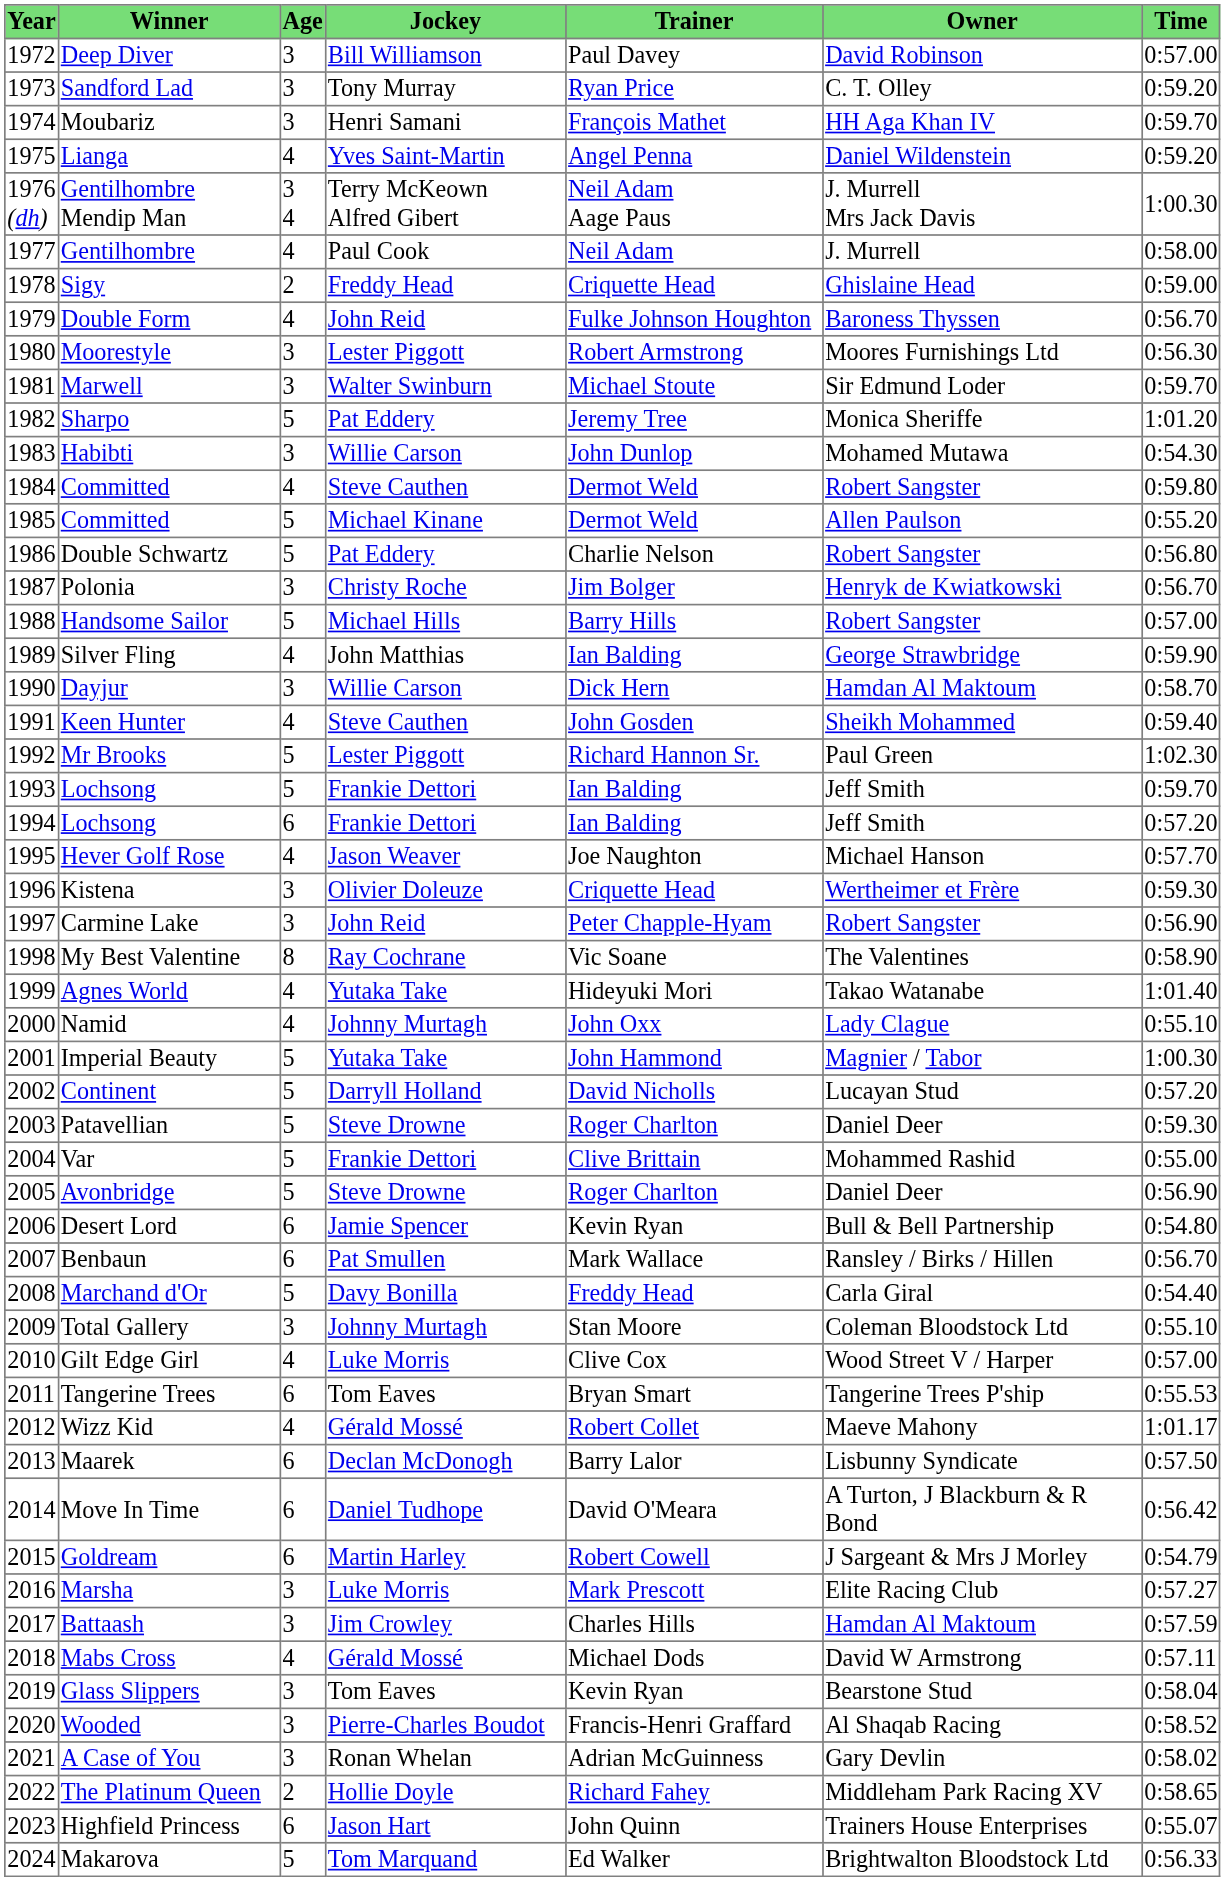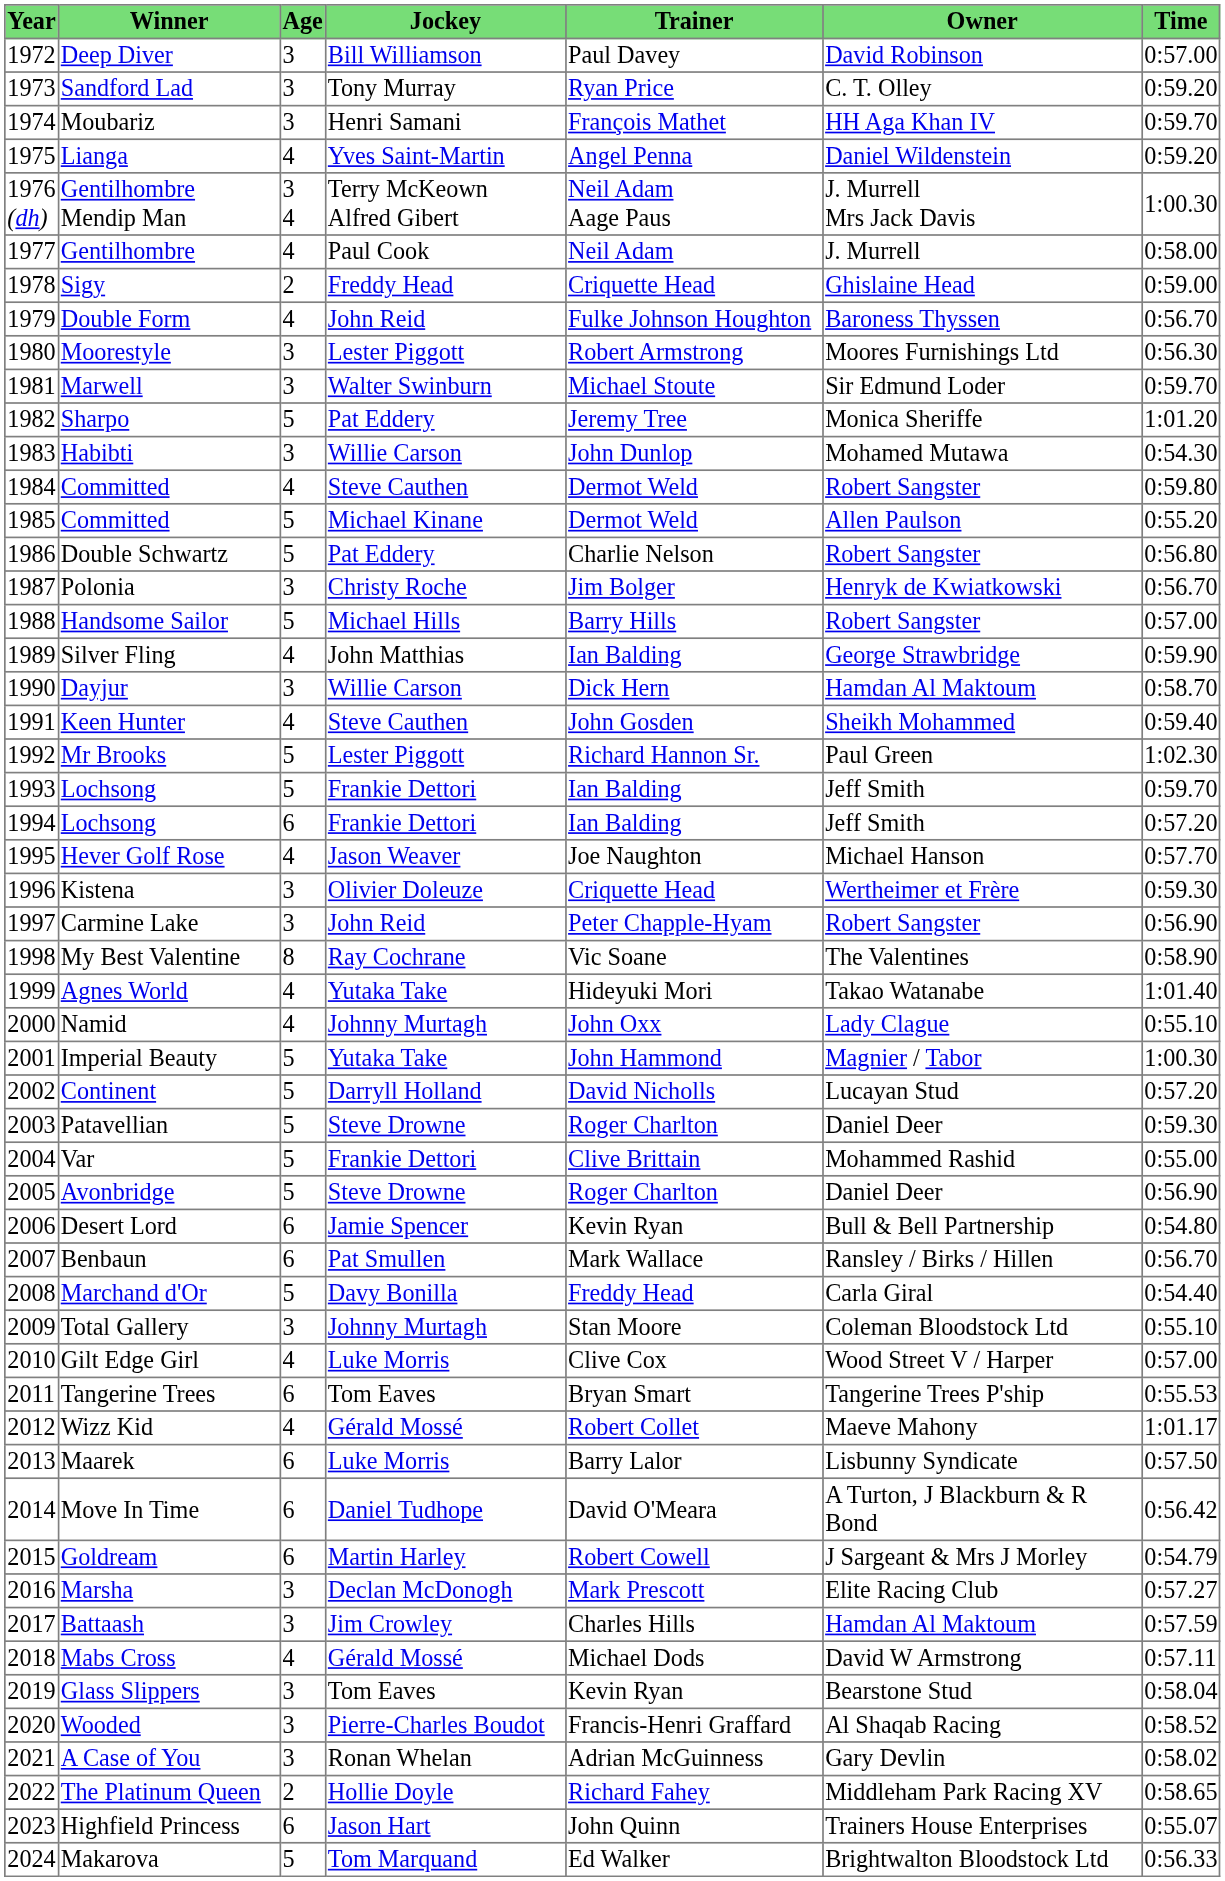Maarek | Jockey: Declan McDonogh -> Luke Morris
Marsha | Jockey: Luke Morris -> Declan McDonogh
